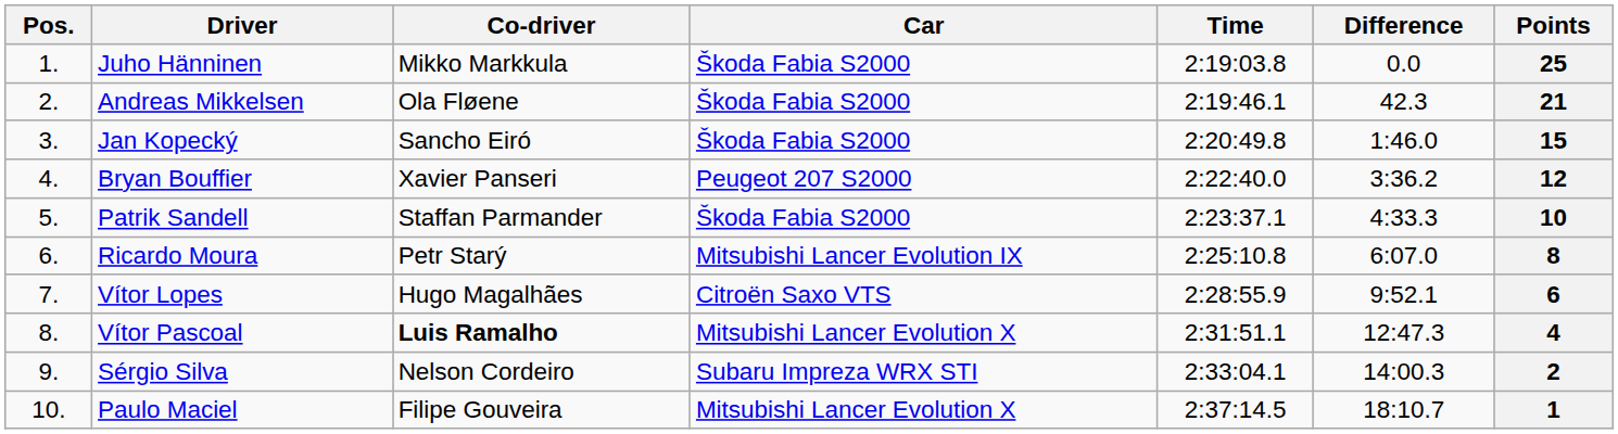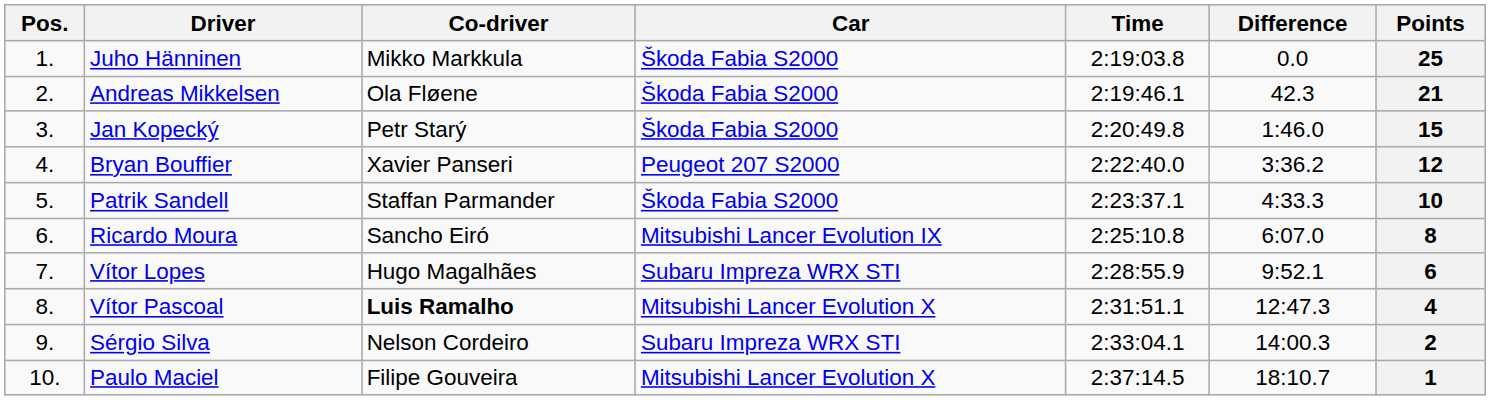Jan Kopecký | Co-driver: Sancho Eiró -> Petr Starý
Ricardo Moura | Co-driver: Petr Starý -> Sancho Eiró
Vítor Lopes | Car: Citroën Saxo VTS -> Subaru Impreza WRX STI
